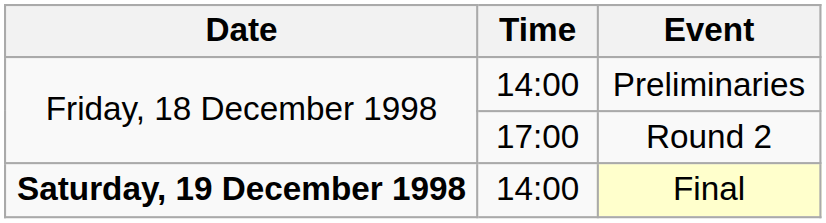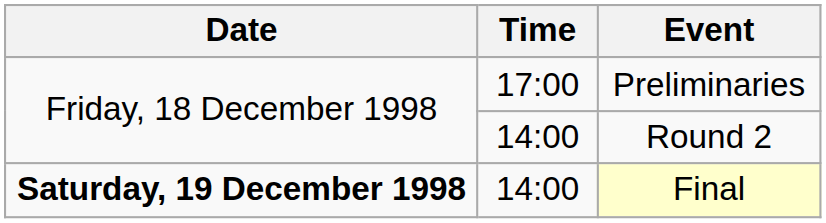Preliminaries | Time: 14:00 -> 17:00
Round 2 | Time: 17:00 -> 14:00
